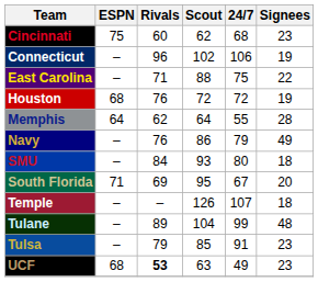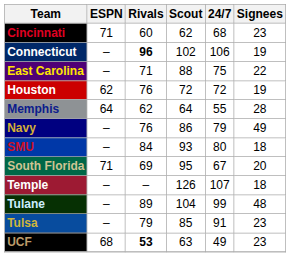Cincinnati | ESPN: 75 -> 71
Connecticut | Rivals: normal -> bold
Houston | ESPN: 68 -> 62
